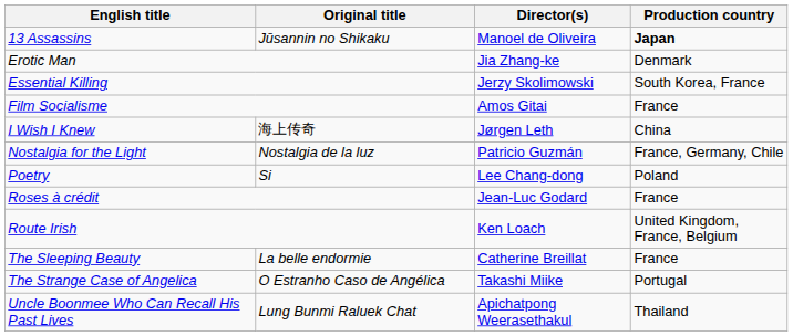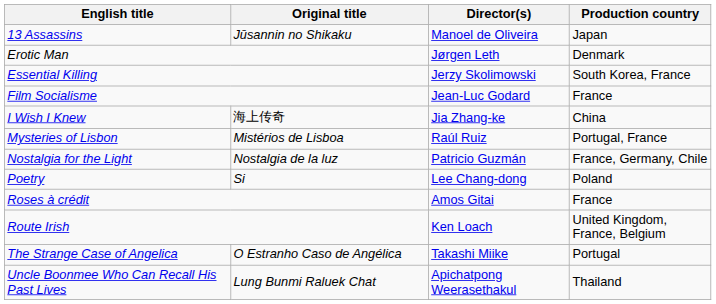13 Assassins | Production country: bold -> normal
Erotic Man | Director(s): Jia Zhang-ke -> Jørgen Leth
Film Socialisme | Director(s): Amos Gitai -> Jean-Luc Godard
I Wish I Knew | Director(s): Jørgen Leth -> Jia Zhang-ke
+ row: Mysteries of Lisbon | Mistérios de Lisboa | Raúl Ruiz | Portugal, France
Roses à crédit | Director(s): Jean-Luc Godard -> Amos Gitai
- row: The Sleeping Beauty | La belle endormie | Catherine Breillat | France
